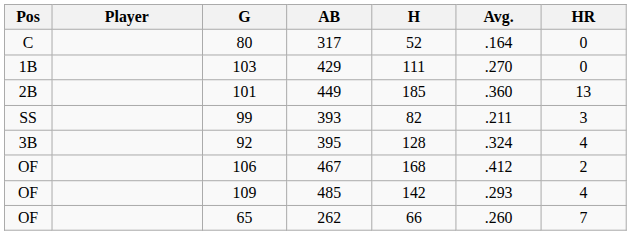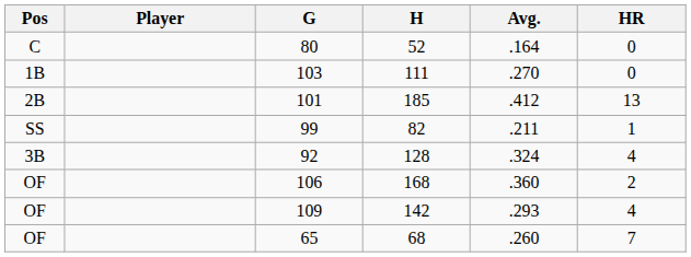- column: AB | 317 | 429 | 449 | 393 | 395 | 467 | 485 | 262
101 | Avg.: .360 -> .412
99 | HR: 3 -> 1
106 | Avg.: .412 -> .360
65 | H: 66 -> 68
